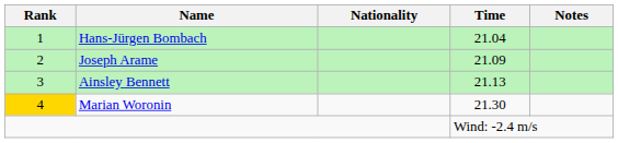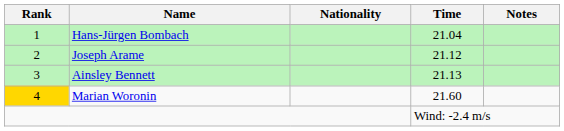Joseph Arame | Time: 21.09 -> 21.12
Marian Woronin | Time: 21.30 -> 21.60
